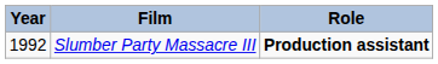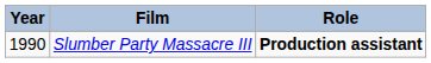Slumber Party Massacre III | Year: 1992 -> 1990
